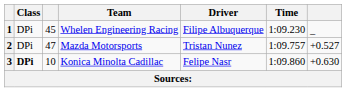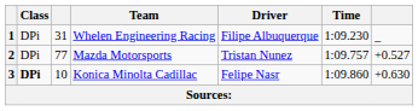1 | column 3: 45 -> 31
2 | column 3: 47 -> 77
